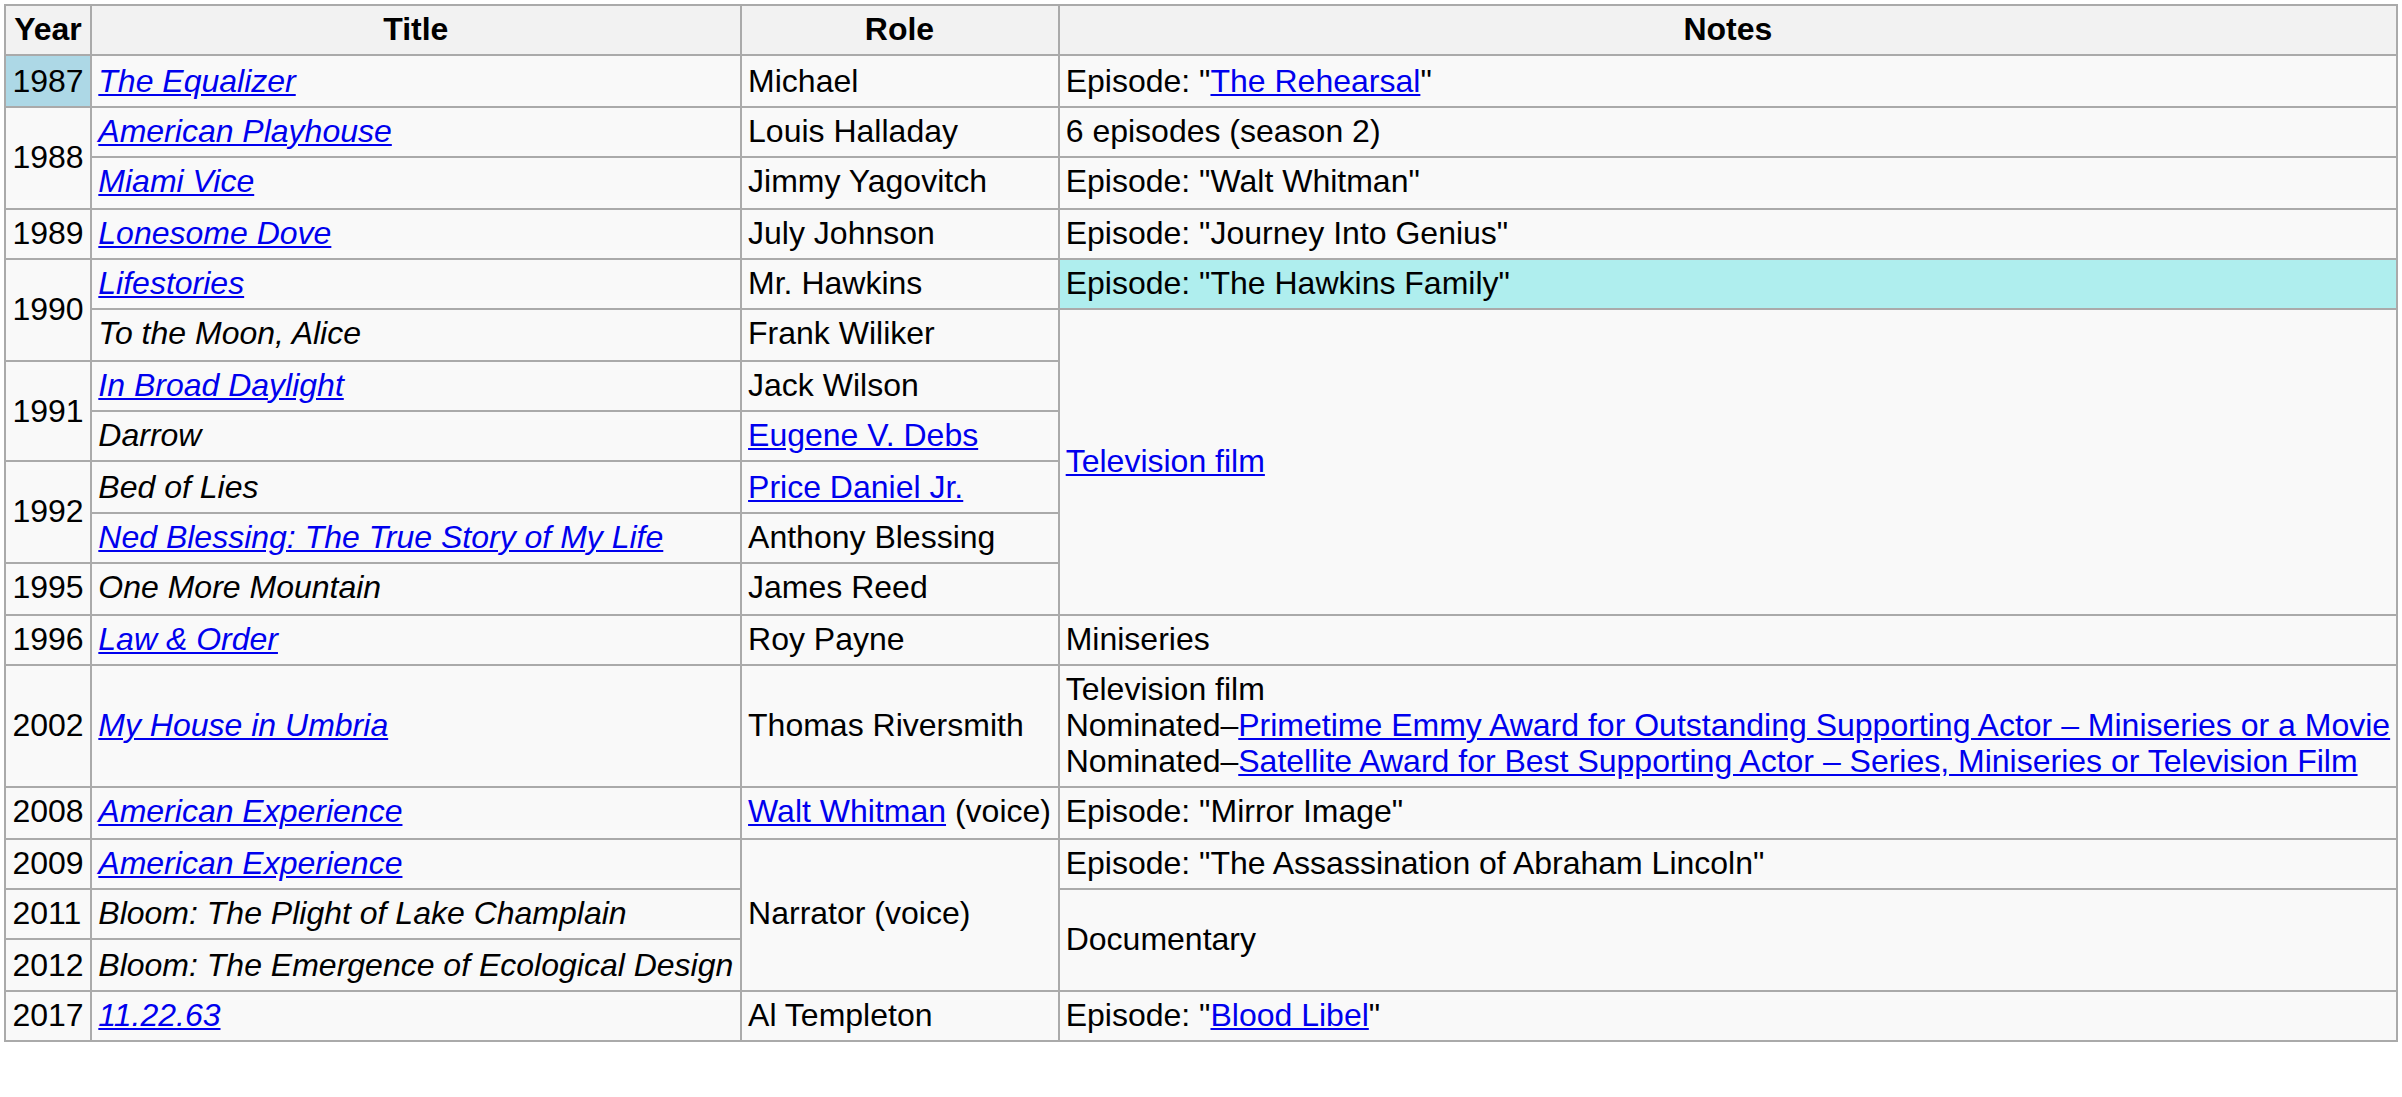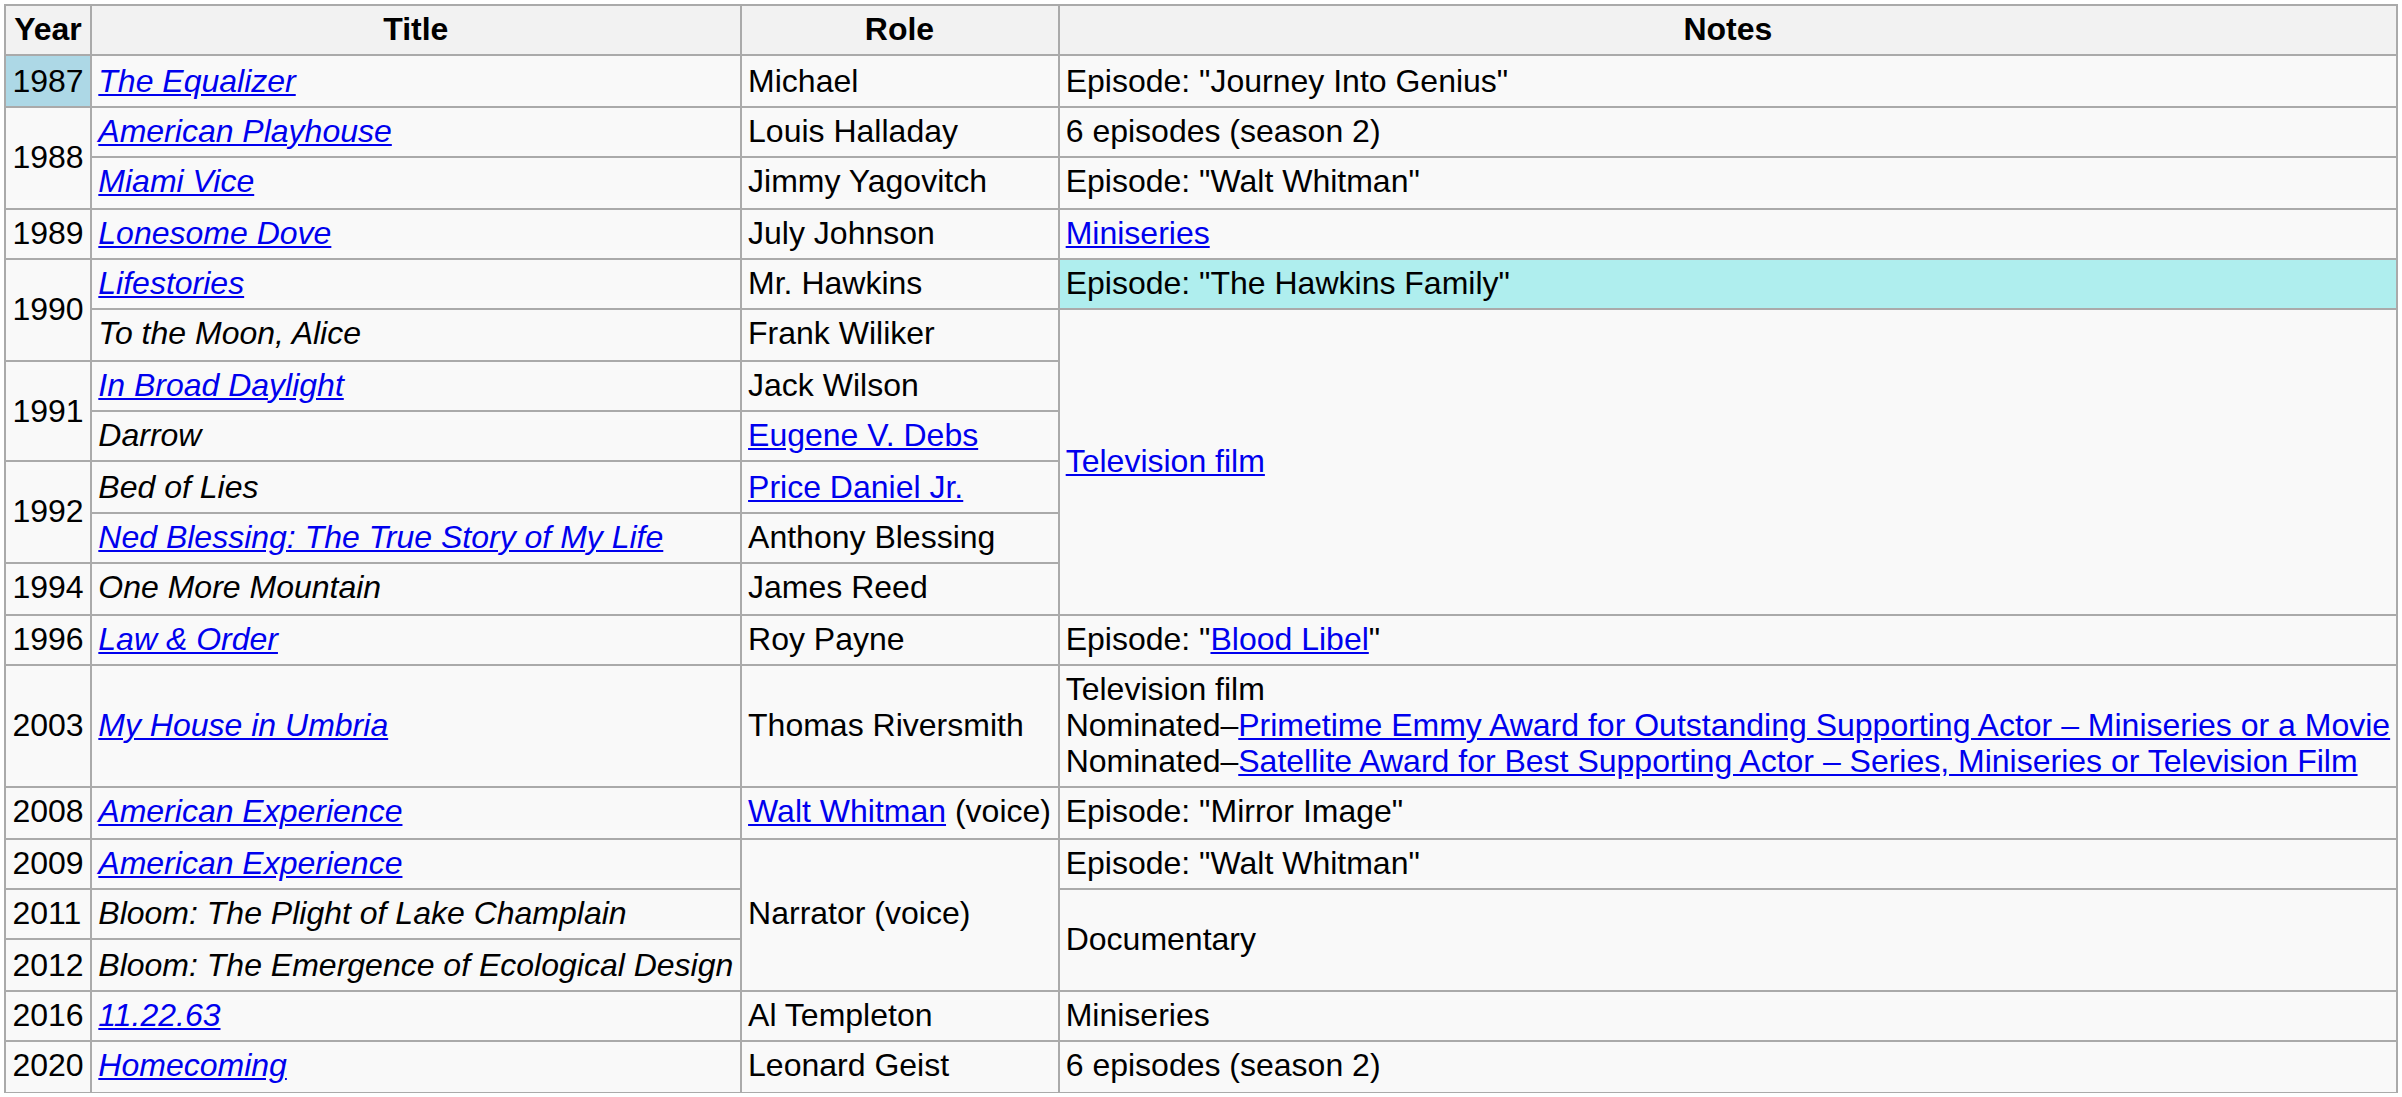The Equalizer | Notes: Episode: "The Rehearsal" -> Episode: "Journey Into Genius"
Lonesome Dove | Notes: Episode: "Journey Into Genius" -> Miniseries
One More Mountain | Year: 1995 -> 1994
Law & Order | Notes: Miniseries -> Episode: "Blood Libel"
My House in Umbria | Year: 2002 -> 2003
American Experience / Narrator (voice) | Notes: Episode: "The Assassination of Abraham Lincoln" -> Episode: "Walt Whitman"
11.22.63 | Year: 2017 -> 2016
11.22.63 | Notes: Episode: "Blood Libel" -> Miniseries
+ row: 2020 | Homecoming | Leonard Geist | 6 episodes (season 2)
